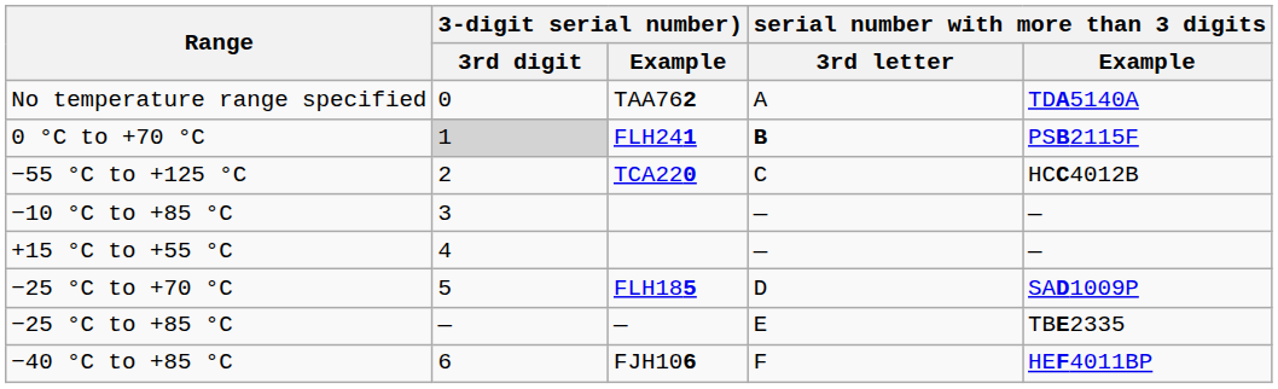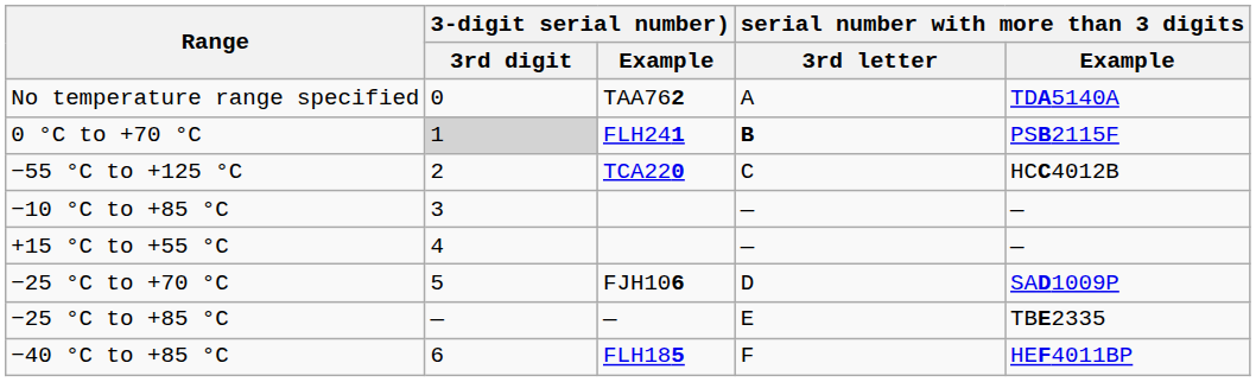−25 °C to +70 °C | 3-digit serial number) / Example: FLH185 -> FJH106
−40 °C to +85 °C | 3-digit serial number) / Example: FJH106 -> FLH185
